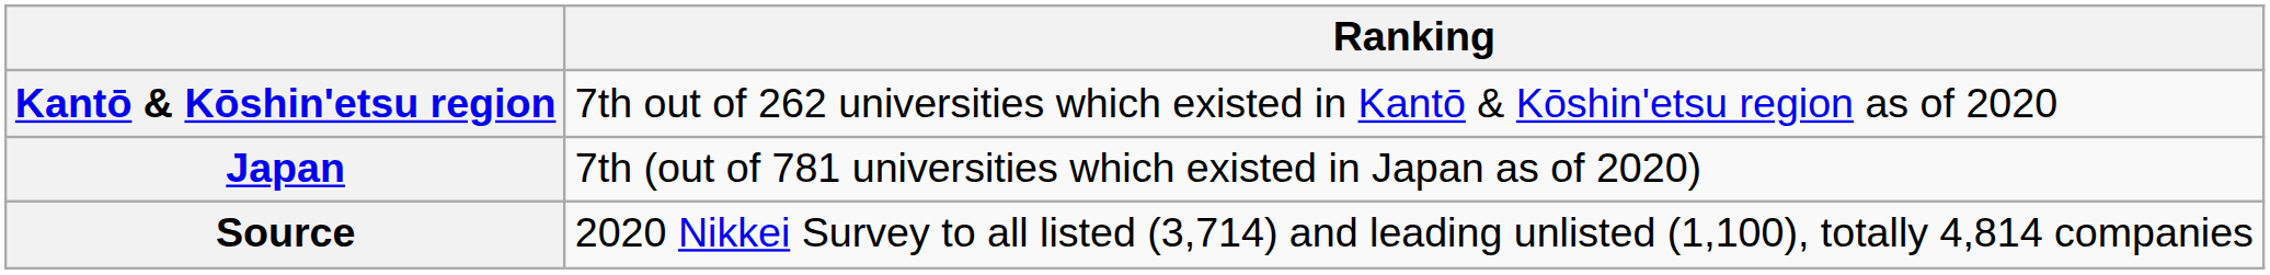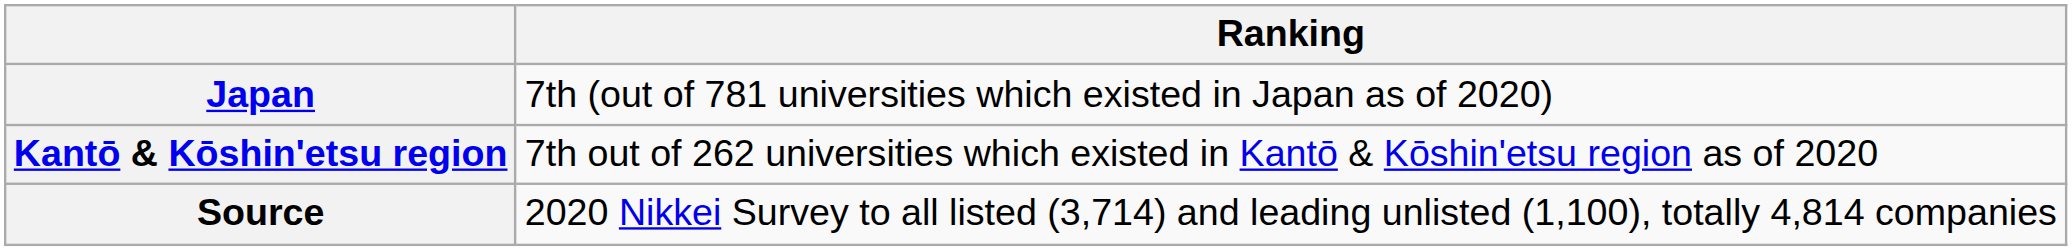rows swapped: Kantō & Kōshin'etsu region <-> Japan
